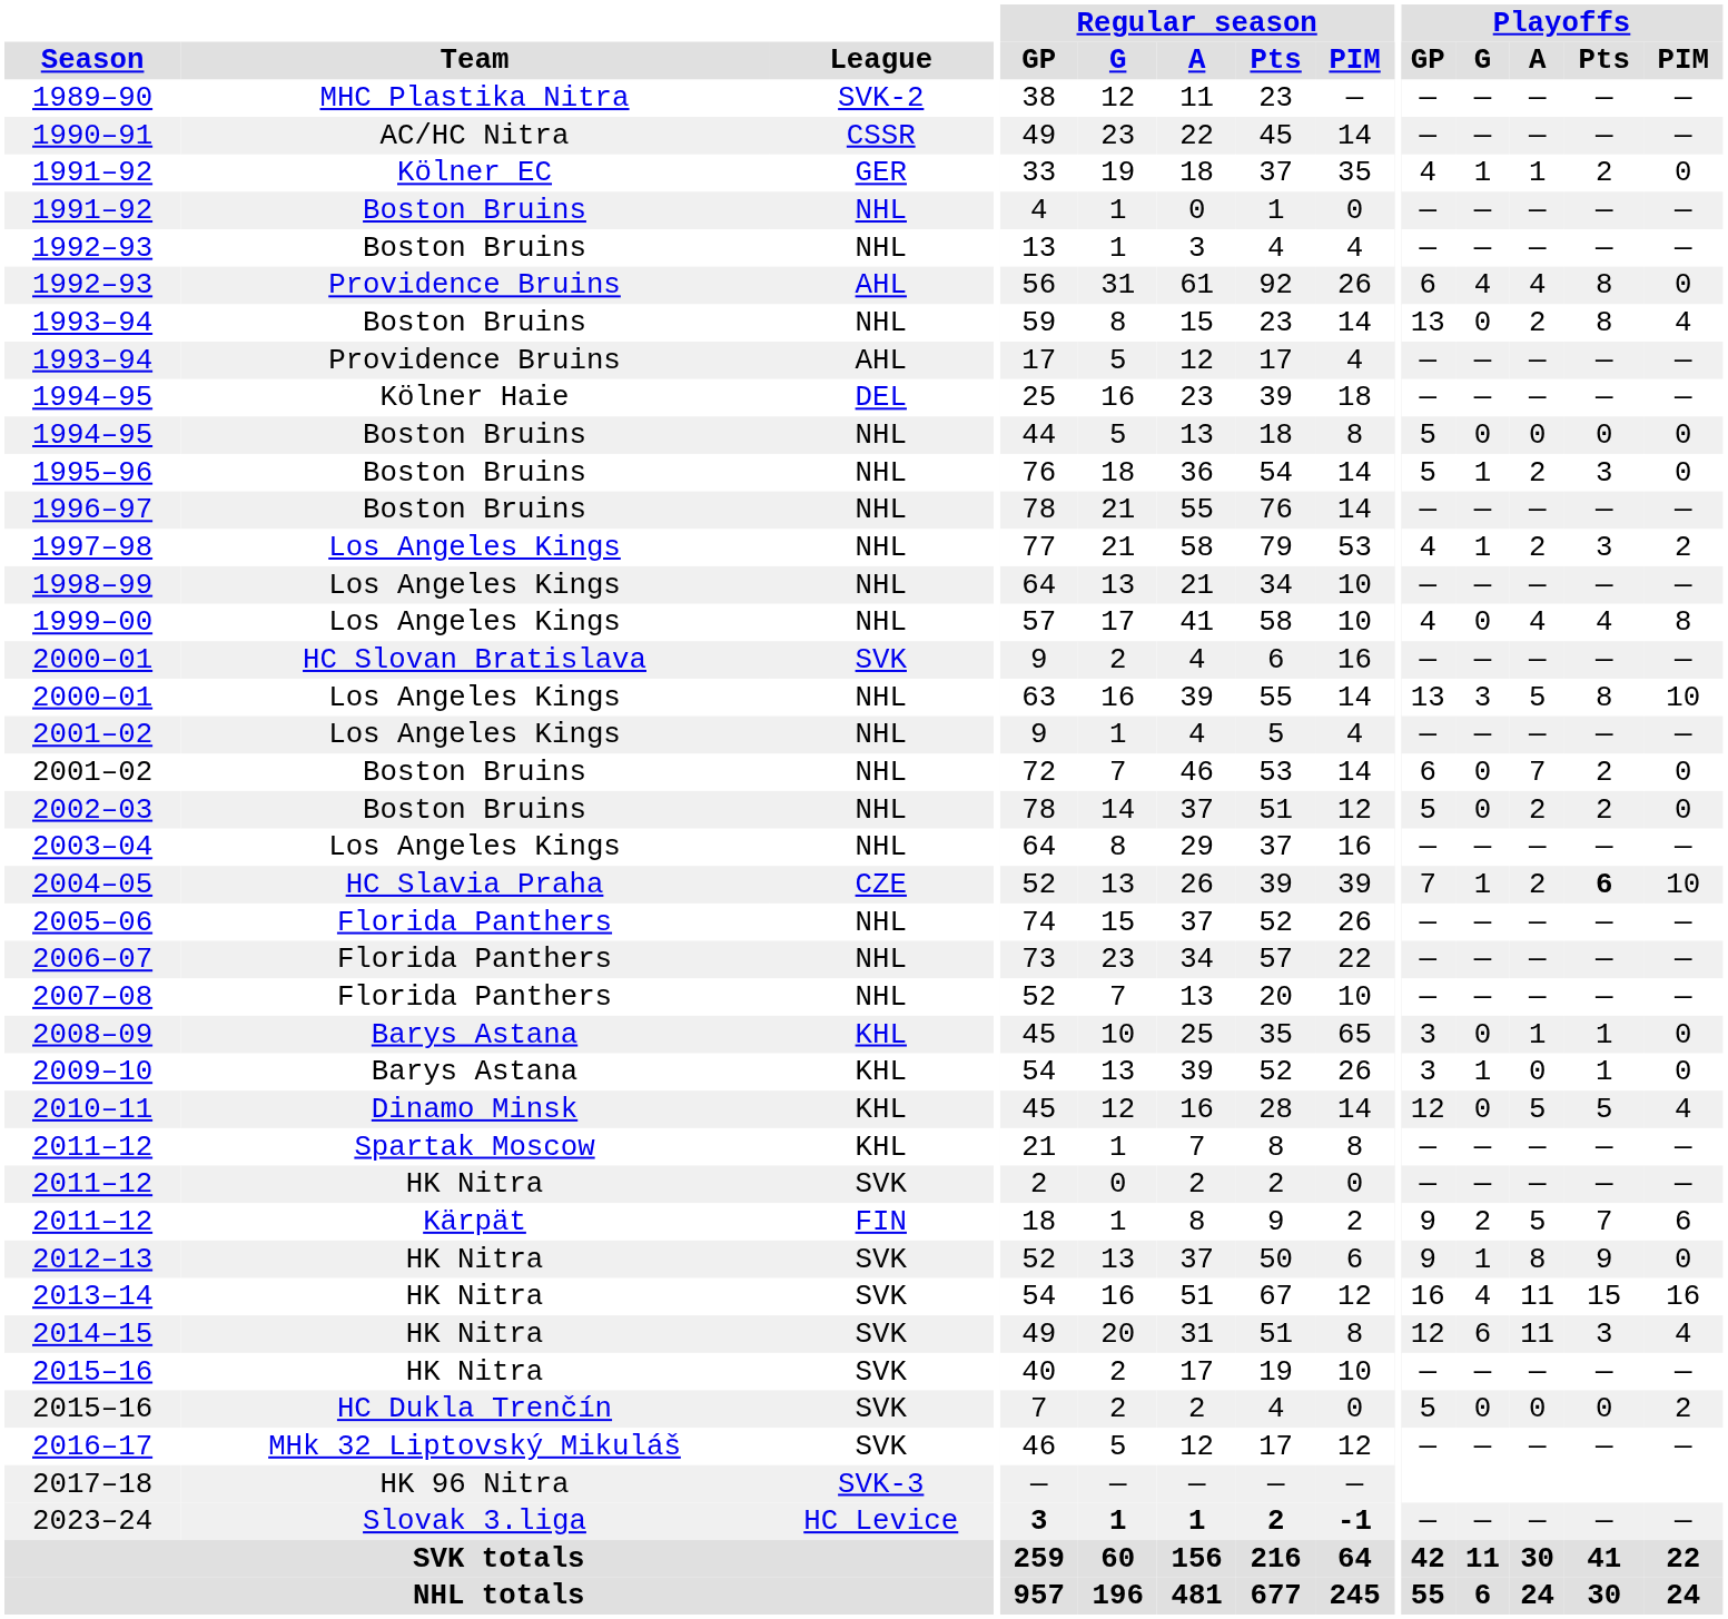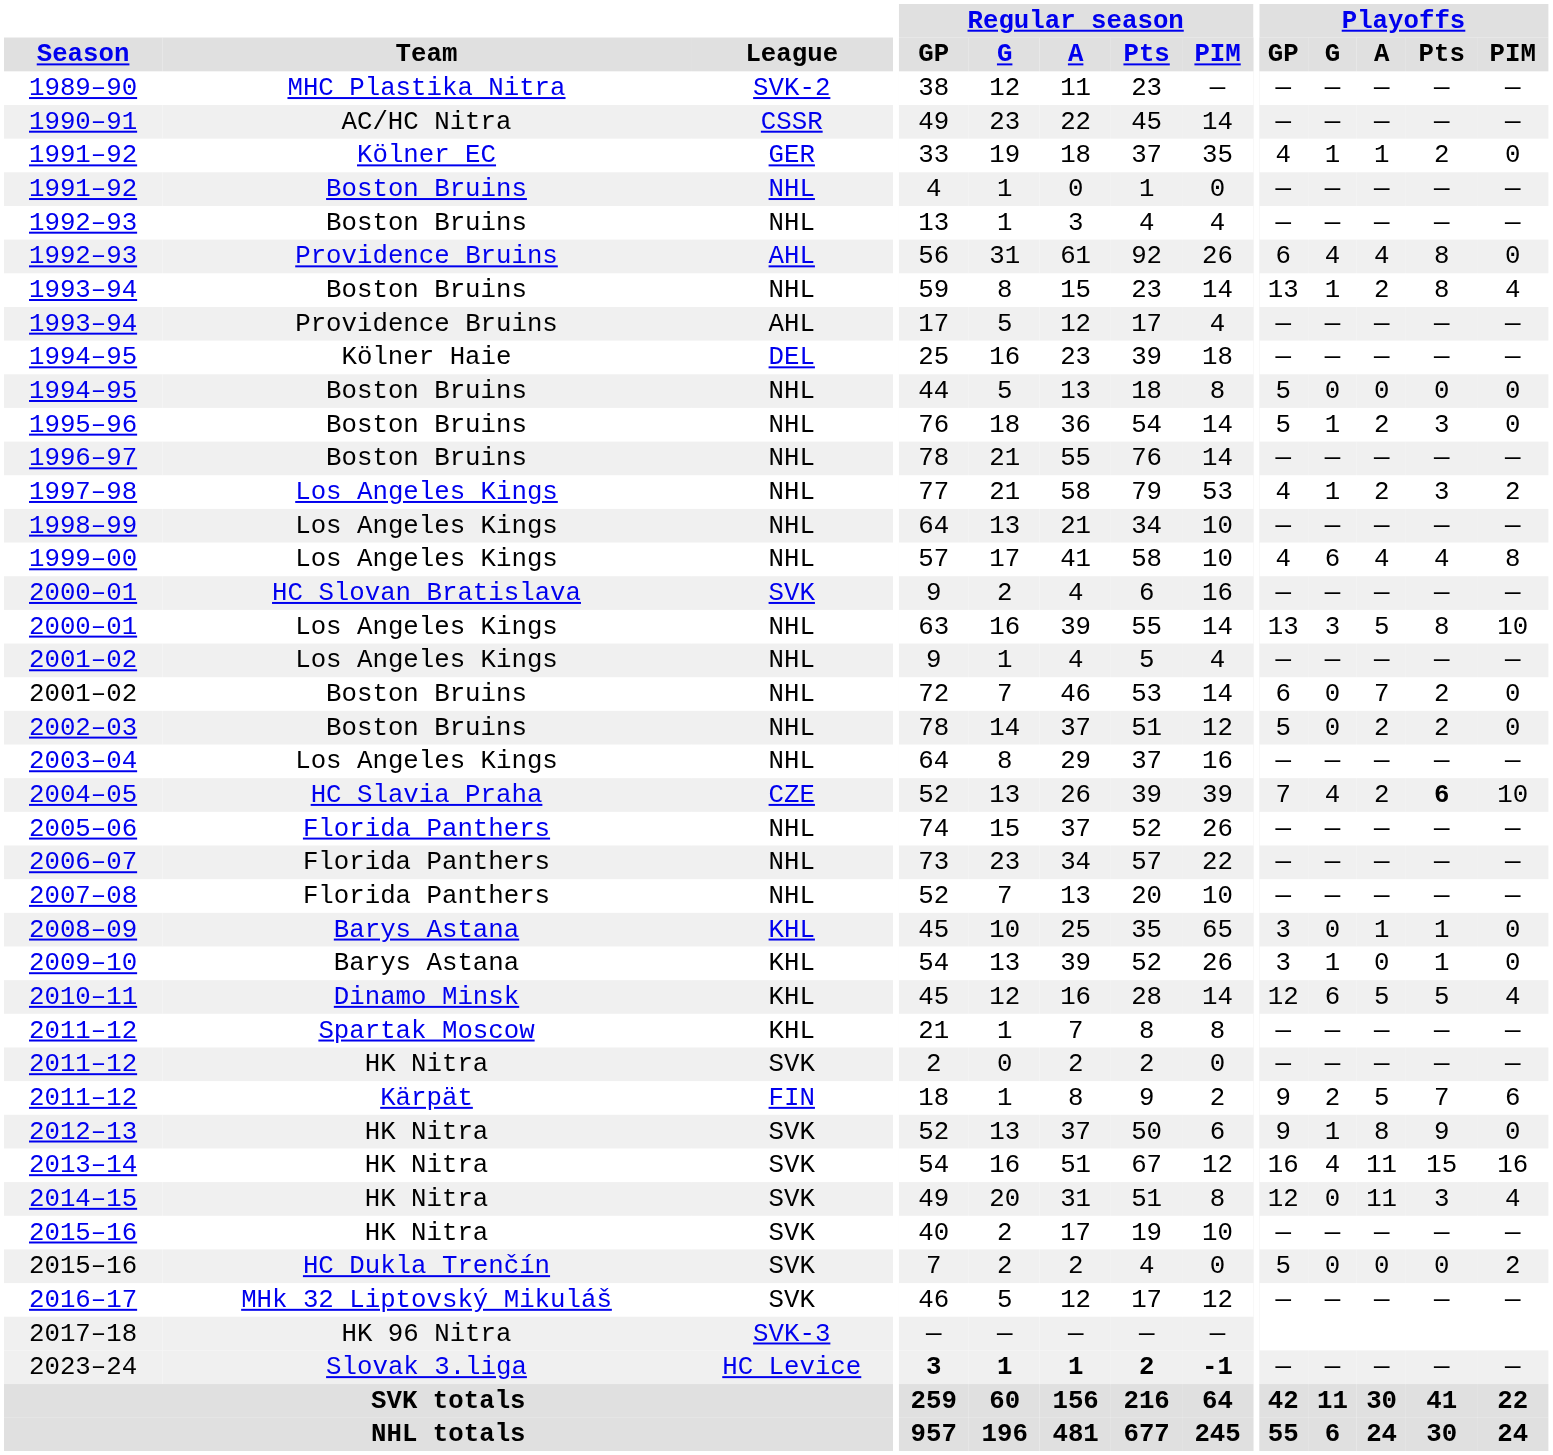1993–94 / Boston Bruins | Playoffs / G: 0 -> 1
1999–00 | Playoffs / G: 0 -> 6
2004–05 | Playoffs / G: 1 -> 4
2010–11 | Playoffs / G: 0 -> 6
2014–15 | Playoffs / G: 6 -> 0
